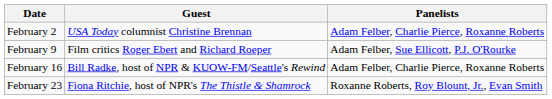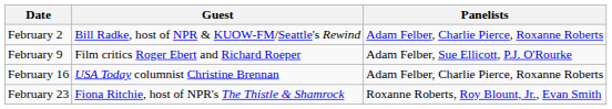February 2 | Guest: USA Today columnist Christine Brennan -> Bill Radke, host of NPR & KUOW-FM/Seattle's Rewind
February 16 | Guest: Bill Radke, host of NPR & KUOW-FM/Seattle's Rewind -> USA Today columnist Christine Brennan
